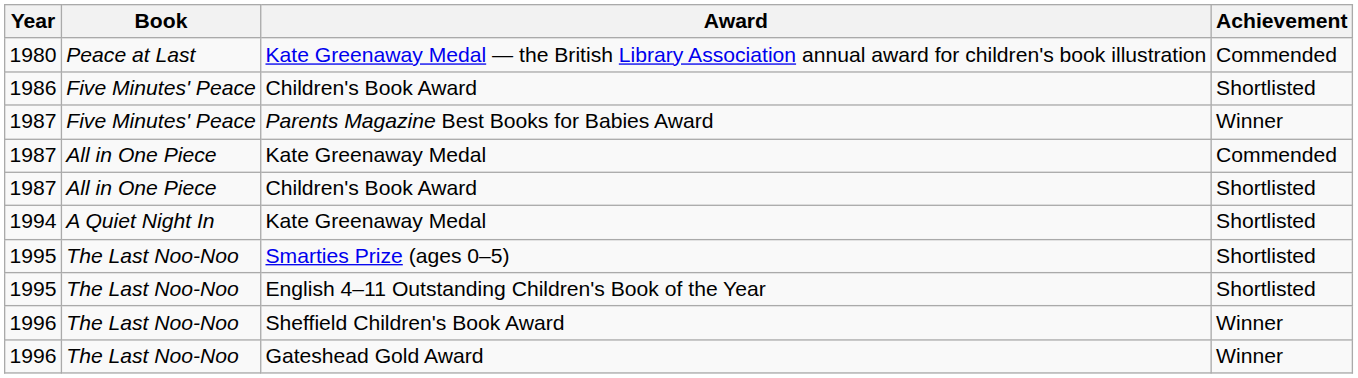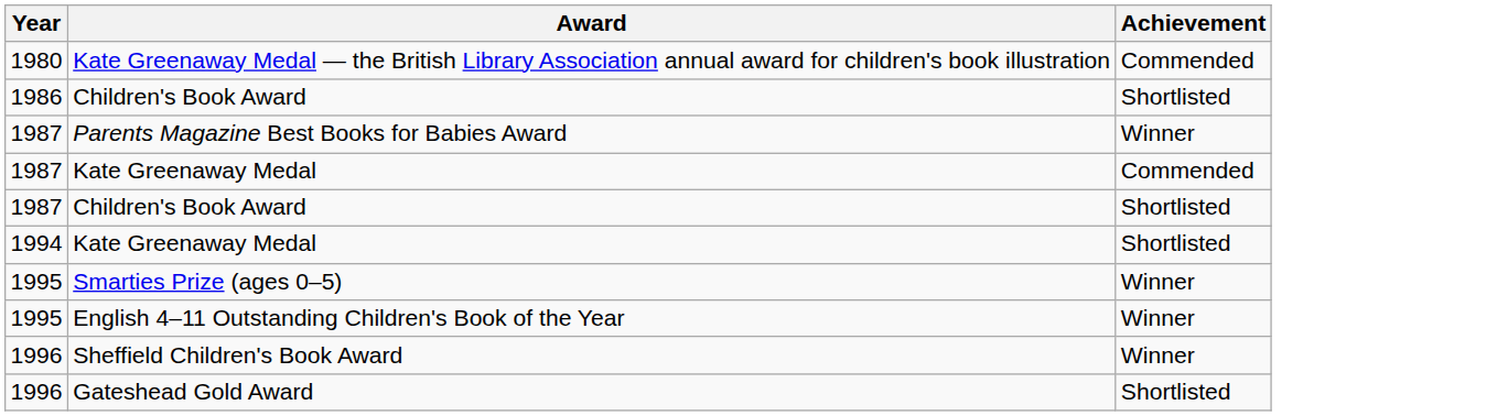- column: Book | Peace at Last | Five Minutes' Peace | Five Minutes' Peace | All in One Piece | All in One Piece | A Quiet Night In | The Last Noo-Noo | The Last Noo-Noo | The Last Noo-Noo | The Last Noo-Noo
Smarties Prize (ages 0–5) | Achievement: Shortlisted -> Winner
English 4–11 Outstanding Children's Book of the Year | Achievement: Shortlisted -> Winner
Gateshead Gold Award | Achievement: Winner -> Shortlisted
